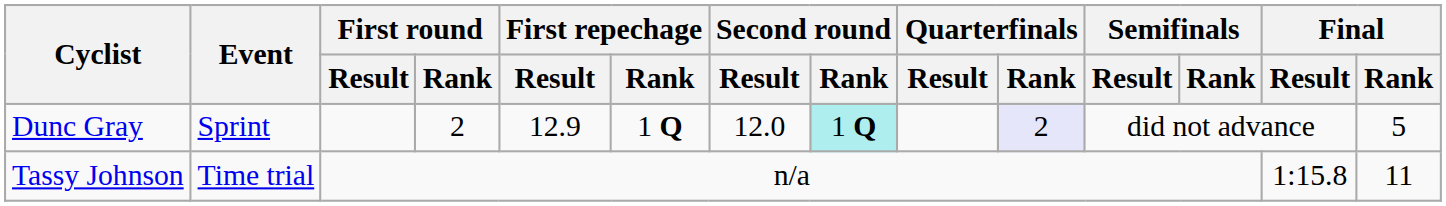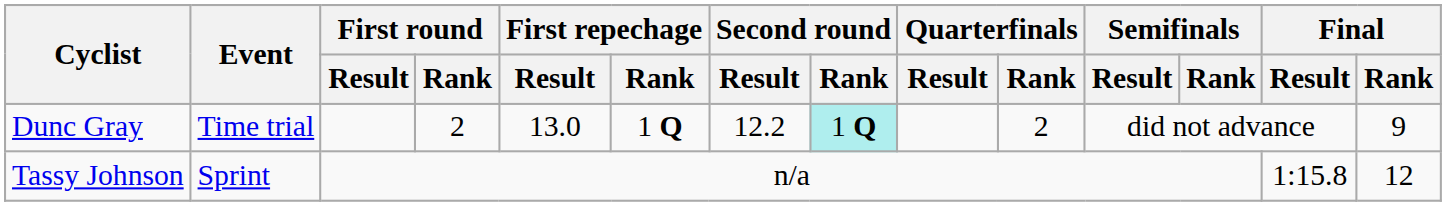Dunc Gray | Event: Sprint -> Time trial
Dunc Gray | First repechage / Result: 12.9 -> 13.0
Dunc Gray | Second round / Result: 12.0 -> 12.2
Dunc Gray | Quarterfinals / Rank: lavender background -> no background
Dunc Gray | Final / Rank: 5 -> 9
Tassy Johnson | Event: Time trial -> Sprint
Tassy Johnson | Final / Rank: 11 -> 12
